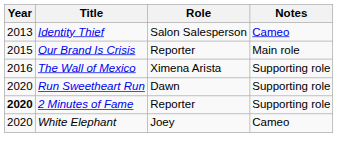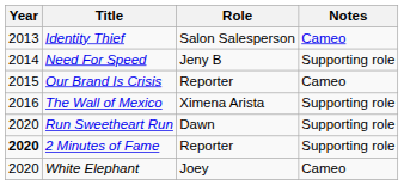+ row: 2014 | Need For Speed | Jeny B | Supporting role
Our Brand Is Crisis | Notes: Main role -> Cameo
